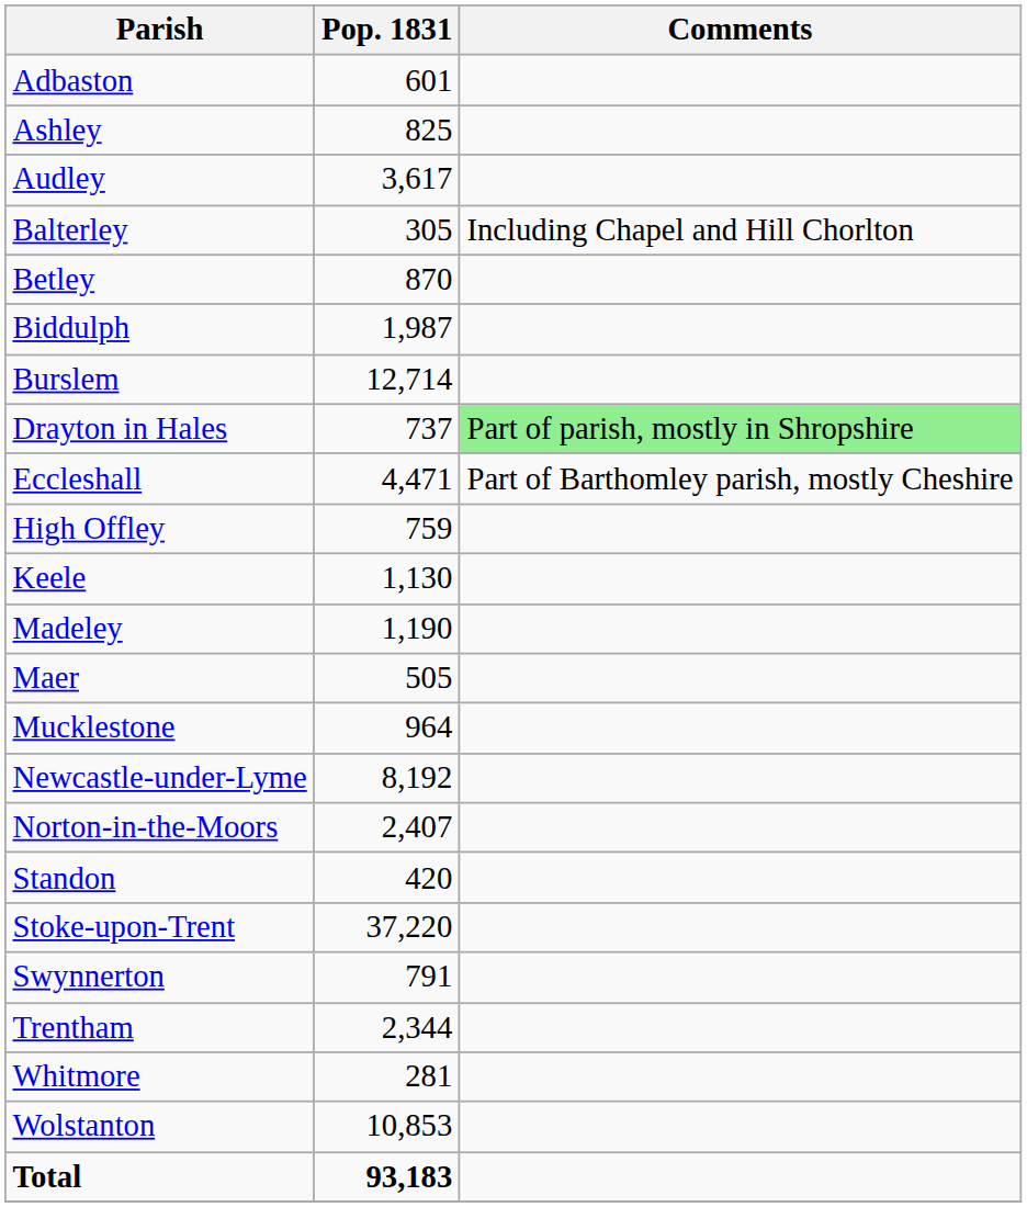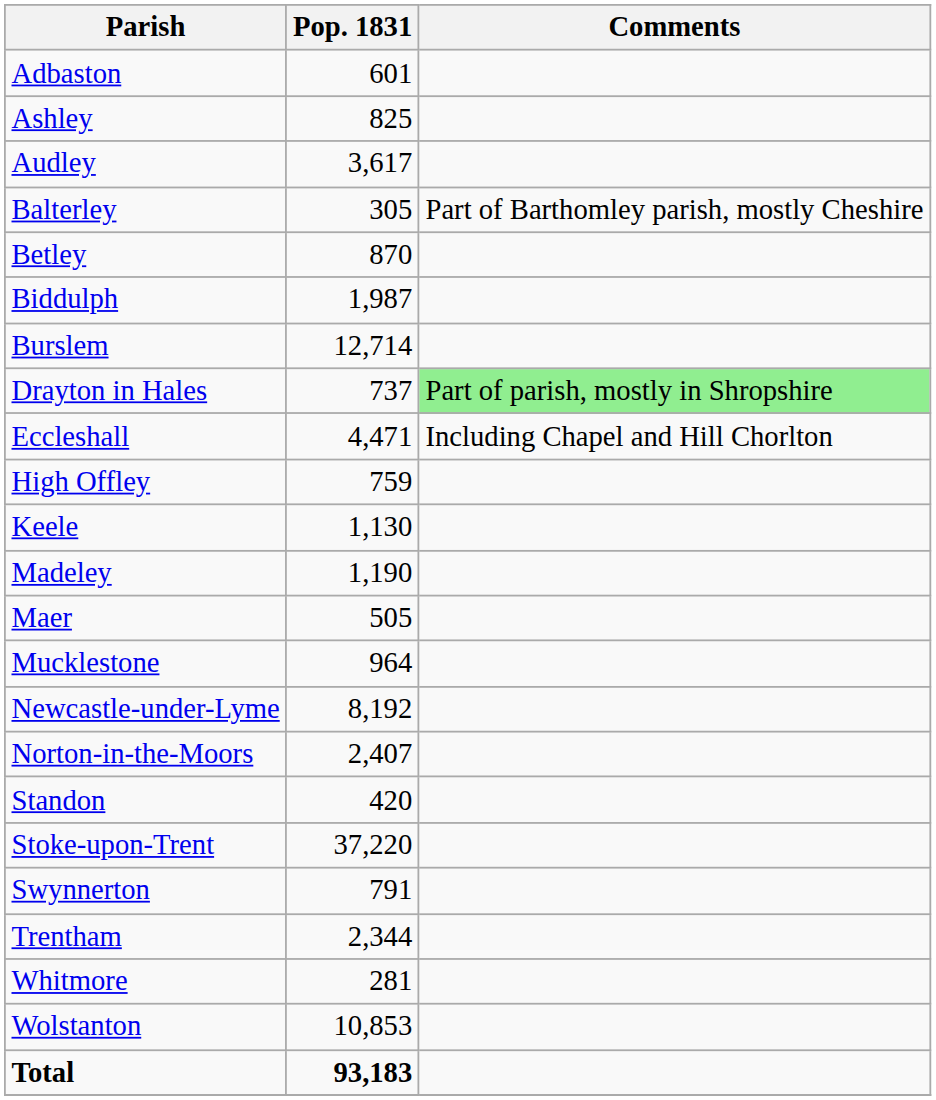Balterley | Comments: Including Chapel and Hill Chorlton -> Part of Barthomley parish, mostly Cheshire
Eccleshall | Comments: Part of Barthomley parish, mostly Cheshire -> Including Chapel and Hill Chorlton
